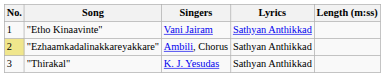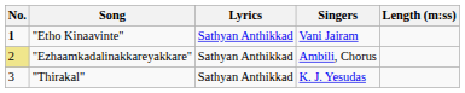columns swapped: Singers <-> Lyrics
"Etho Kinaavinte" | No.: normal -> bold
